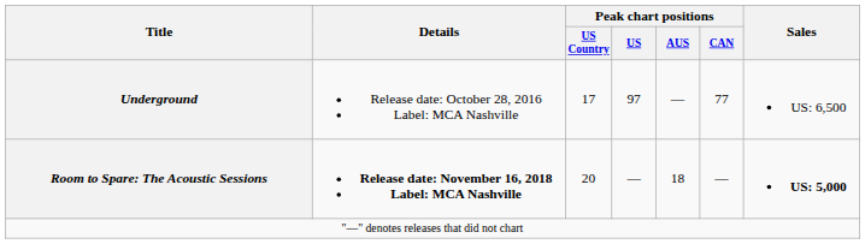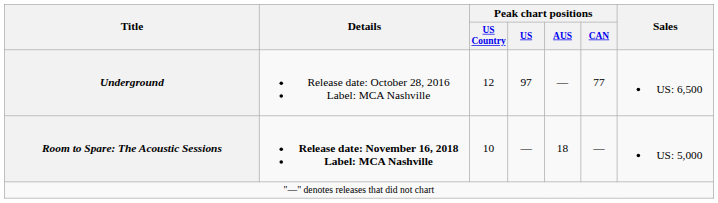Underground | Peak chart positions / US Country: 17 -> 12
Room to Spare: The Acoustic Sessions | Peak chart positions / US Country: 20 -> 10
Room to Spare: The Acoustic Sessions | Sales: bold -> normal
